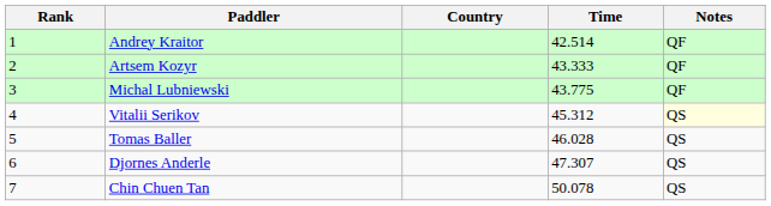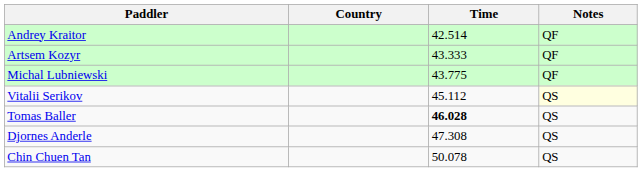- column: Rank | 1 | 2 | 3 | 4 | 5 | 6 | 7
Vitalii Serikov | Time: 45.312 -> 45.112
Tomas Baller | Time: normal -> bold
Djornes Anderle | Time: 47.307 -> 47.308
